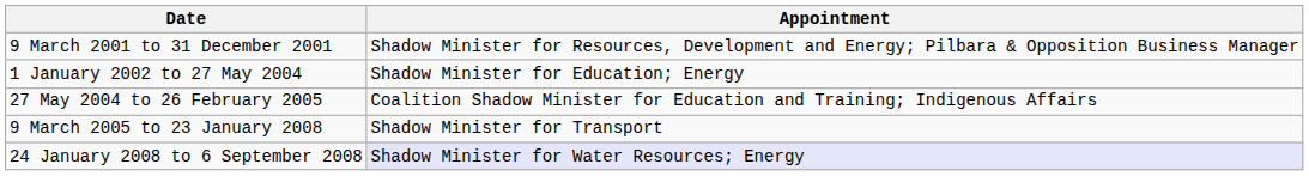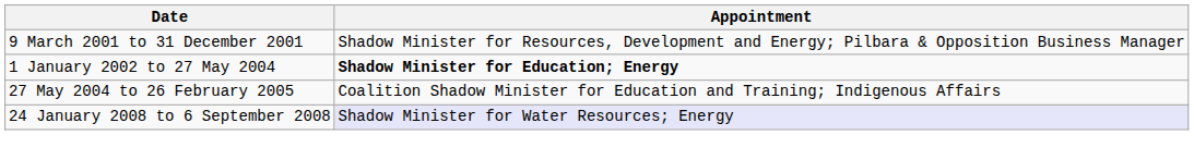1 January 2002 to 27 May 2004 | Appointment: normal -> bold
- row: 9 March 2005 to 23 January 2008 | Shadow Minister for Transport
